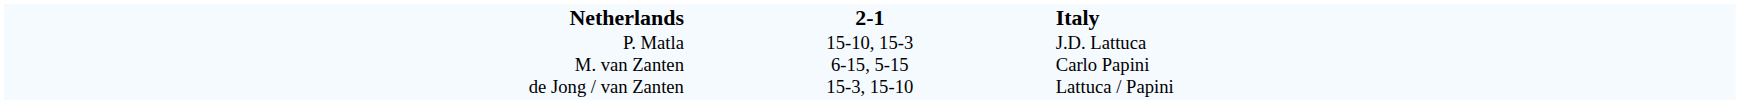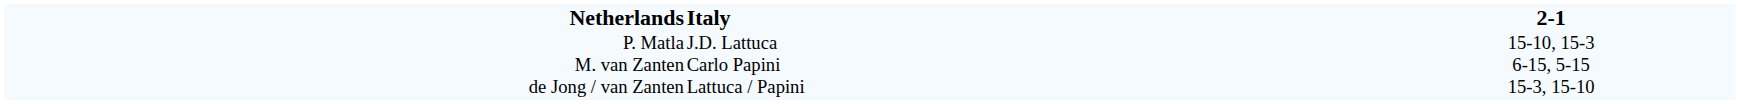columns swapped: 2-1 <-> Italy
